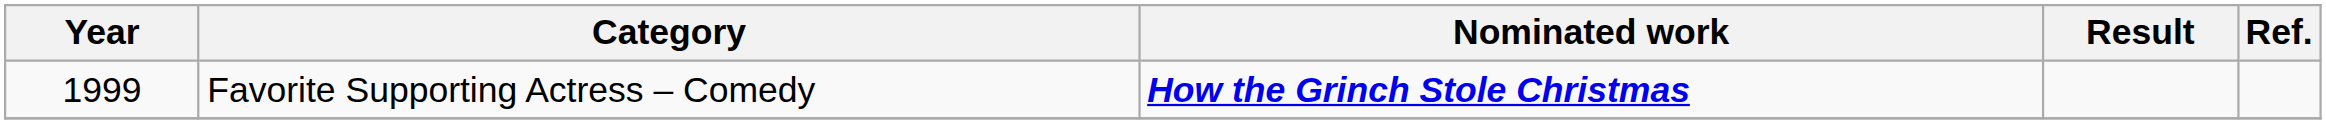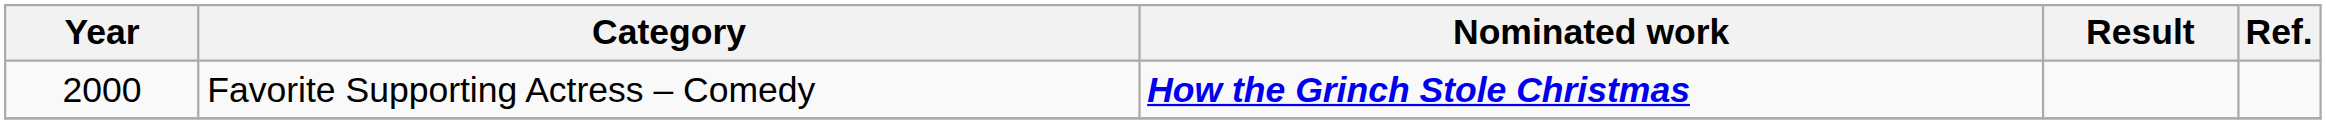Favorite Supporting Actress – Comedy | Year: 1999 -> 2000
